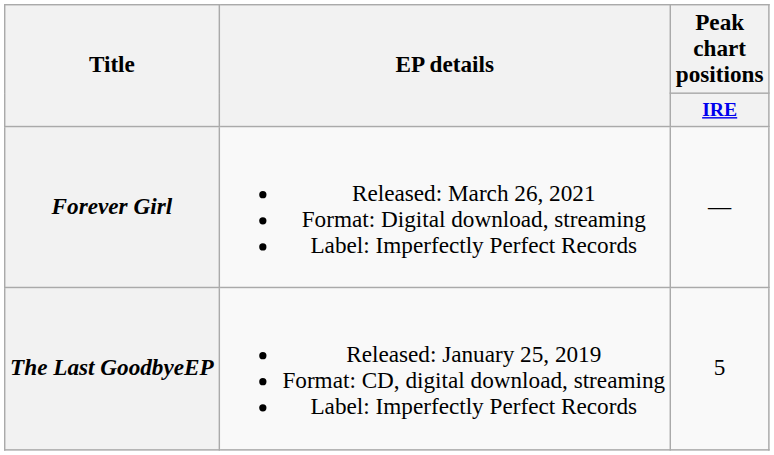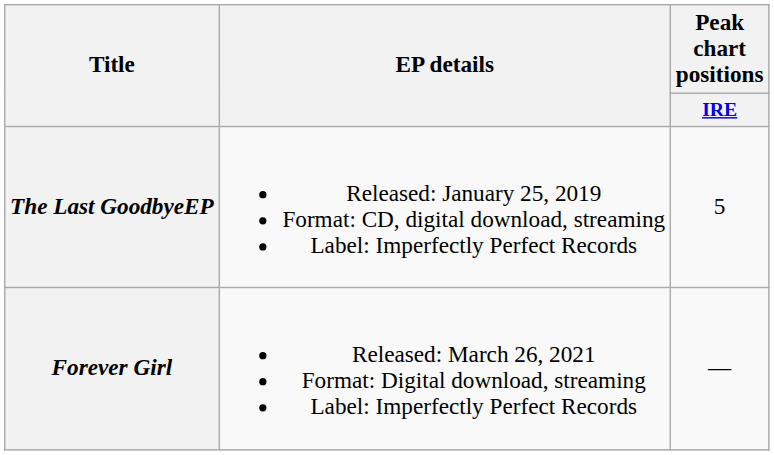rows swapped: The Last GoodbyeEP <-> Forever Girl
